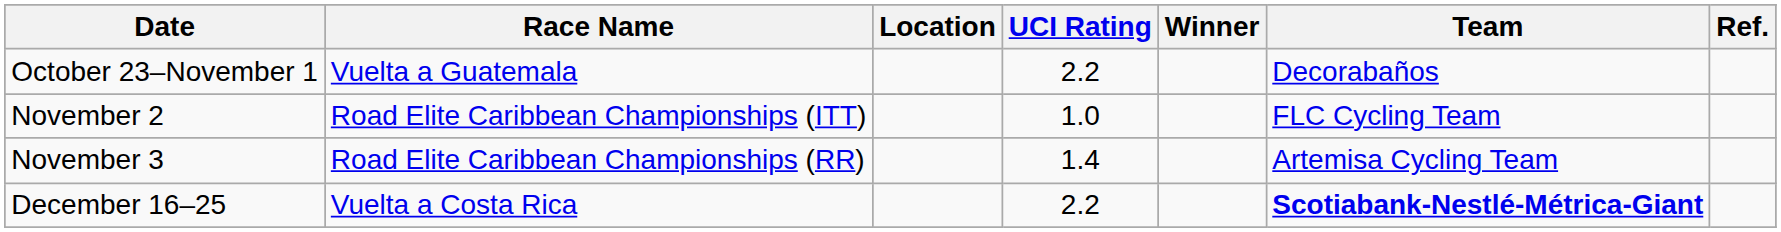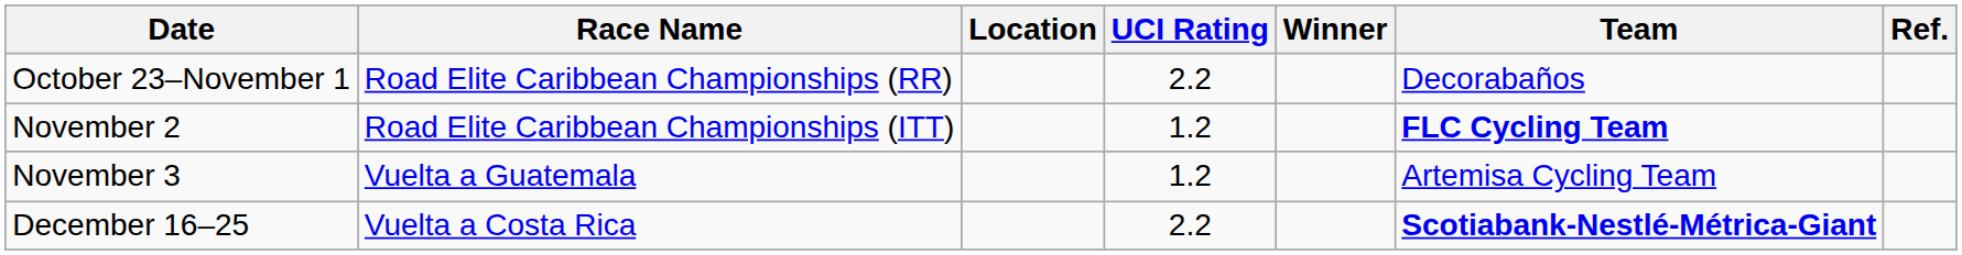October 23–November 1 | Race Name: Vuelta a Guatemala -> Road Elite Caribbean Championships (RR)
November 2 | UCI Rating: 1.0 -> 1.2
November 2 | Team: normal -> bold
November 3 | Race Name: Road Elite Caribbean Championships (RR) -> Vuelta a Guatemala
November 3 | UCI Rating: 1.4 -> 1.2
